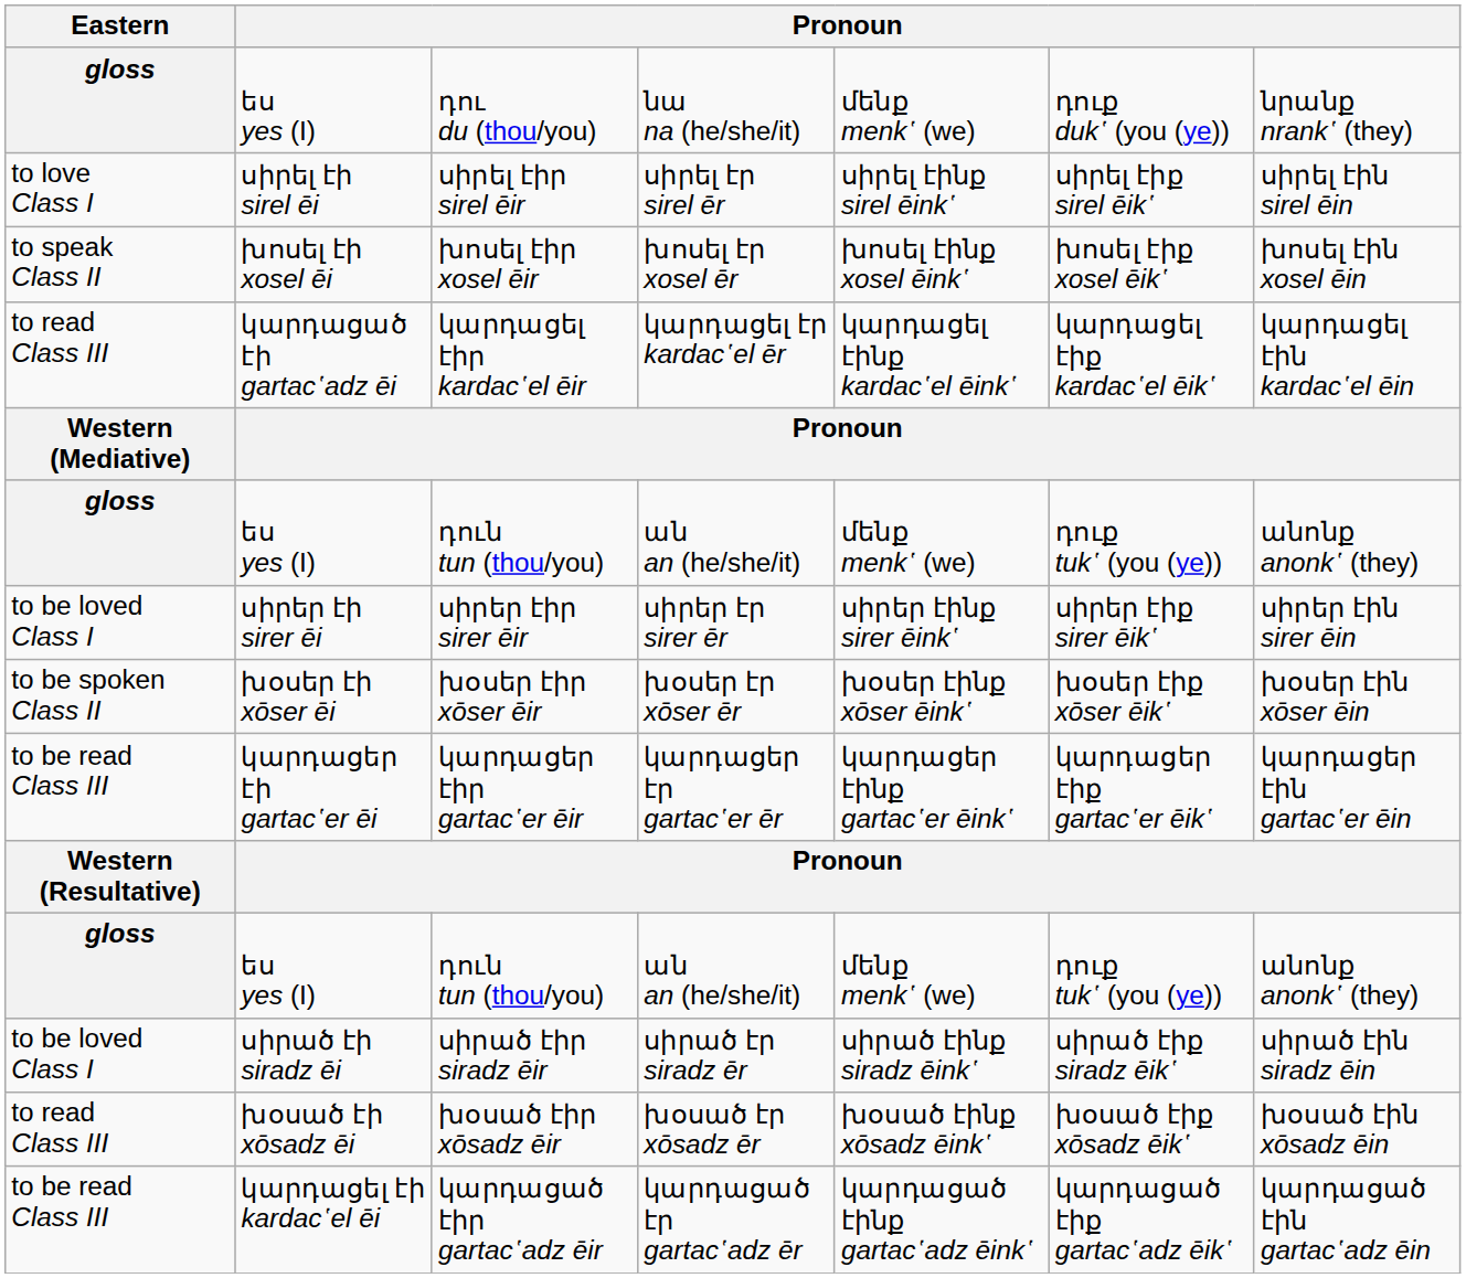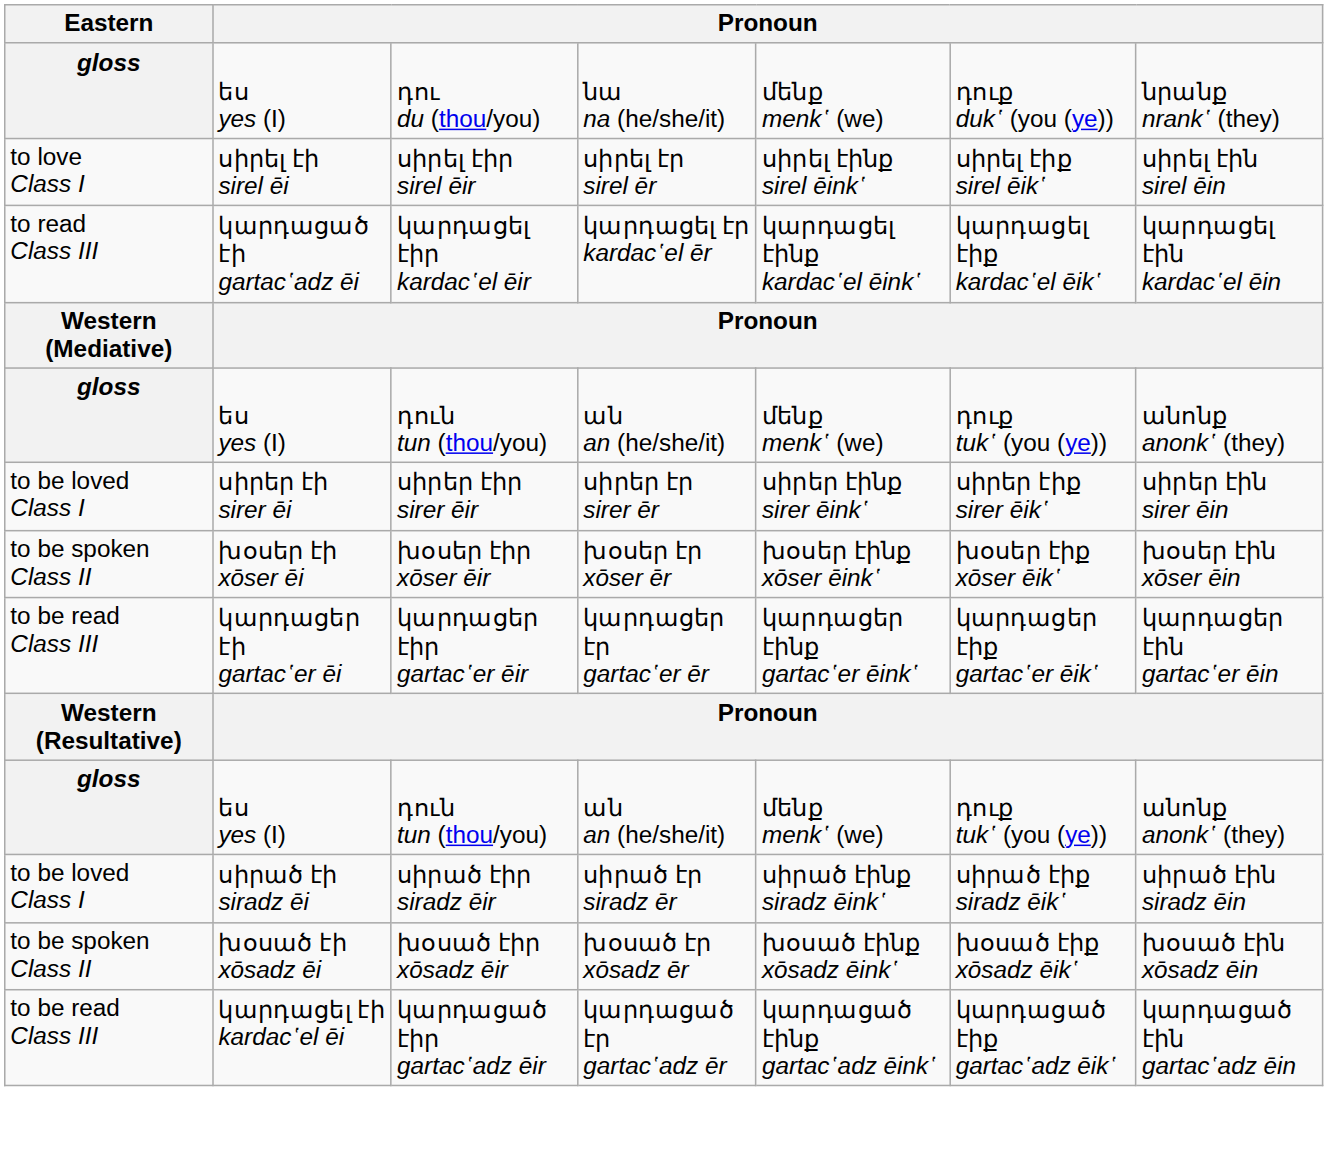- row: to speak Class II | խոսել էի xosel ēi | խոսել էիր xosel ēir | խոսել էր xosel ēr | խոսել էինք xosel ēink῾ | խոսել էիք xosel ēik῾ | խոսել էին xosel ēin
խօսած էիր xōsadz ēir | Eastern: to read Class III -> to be spoken Class II
